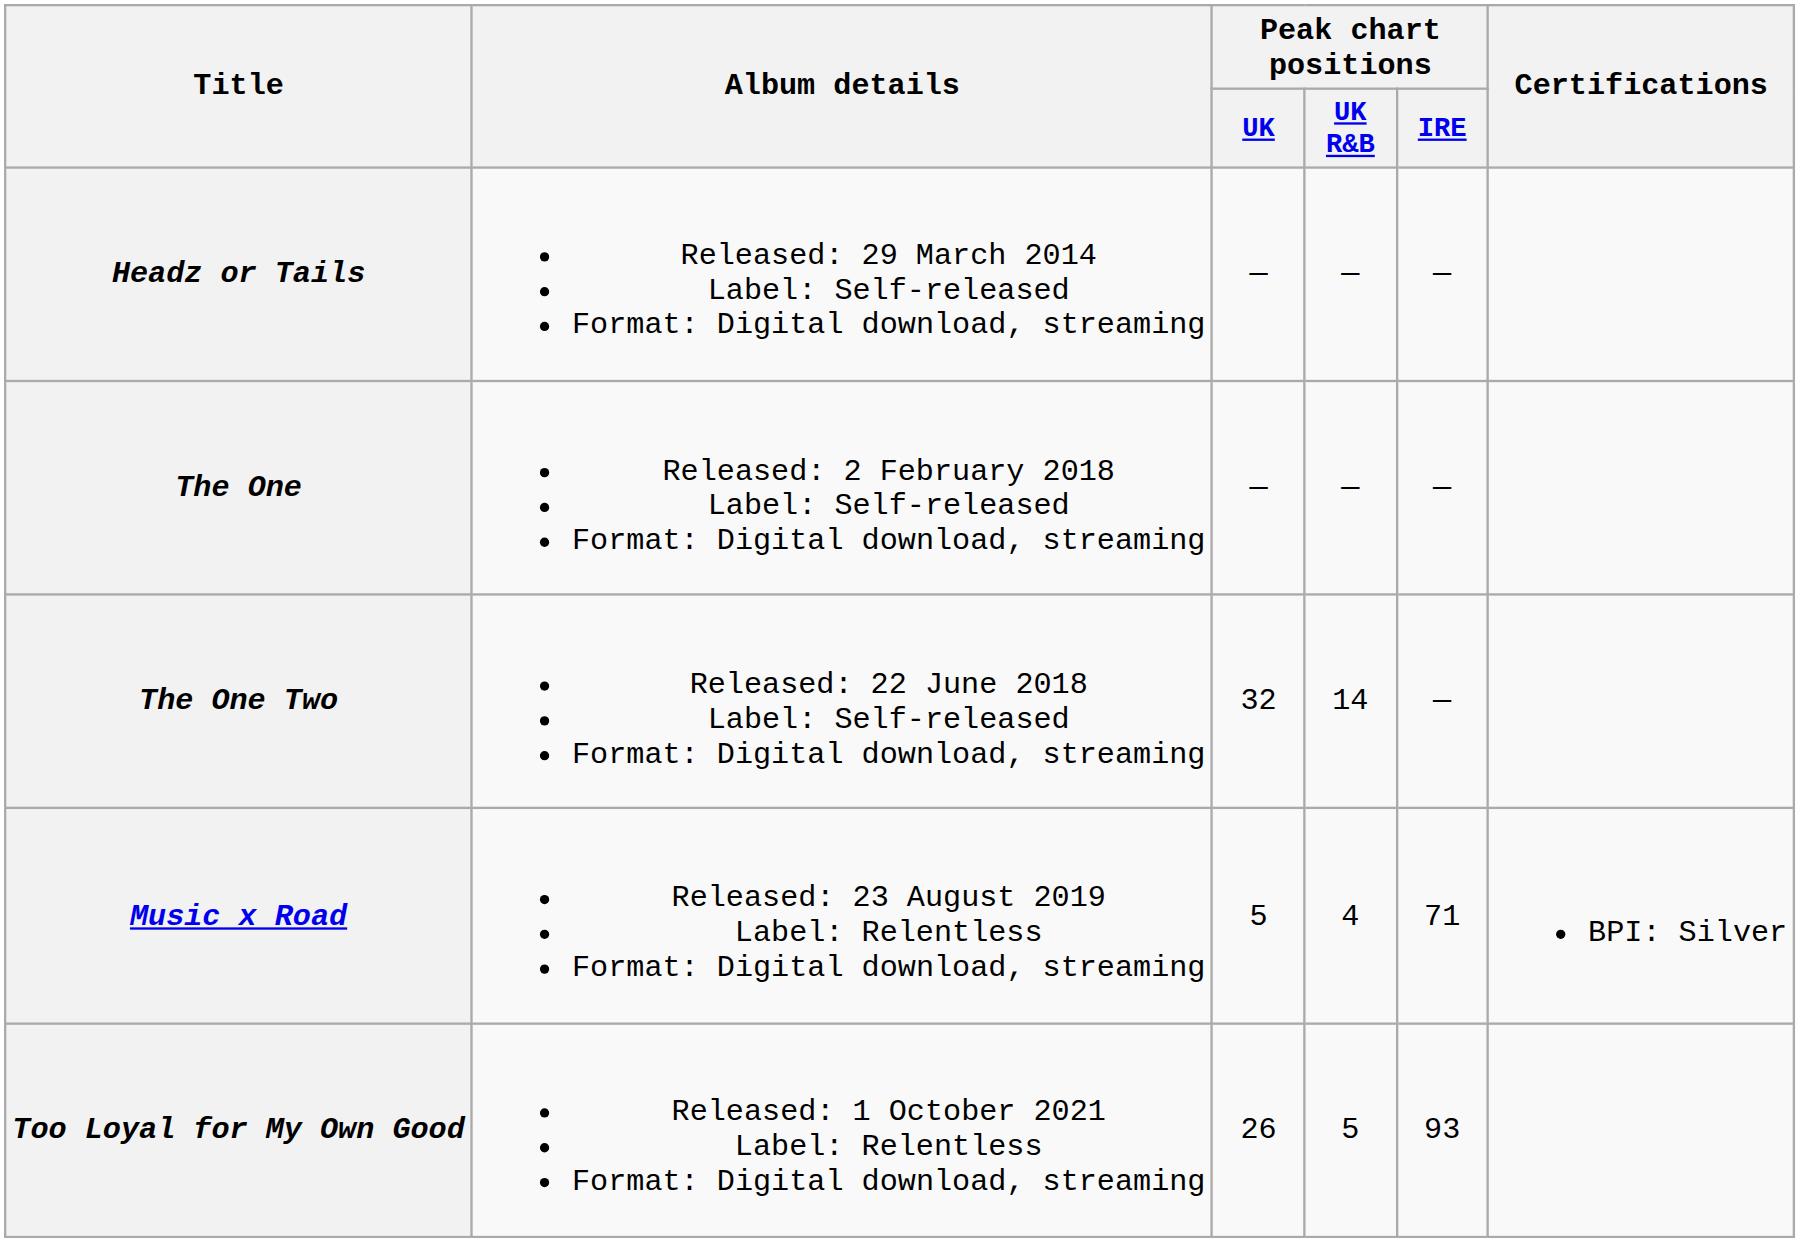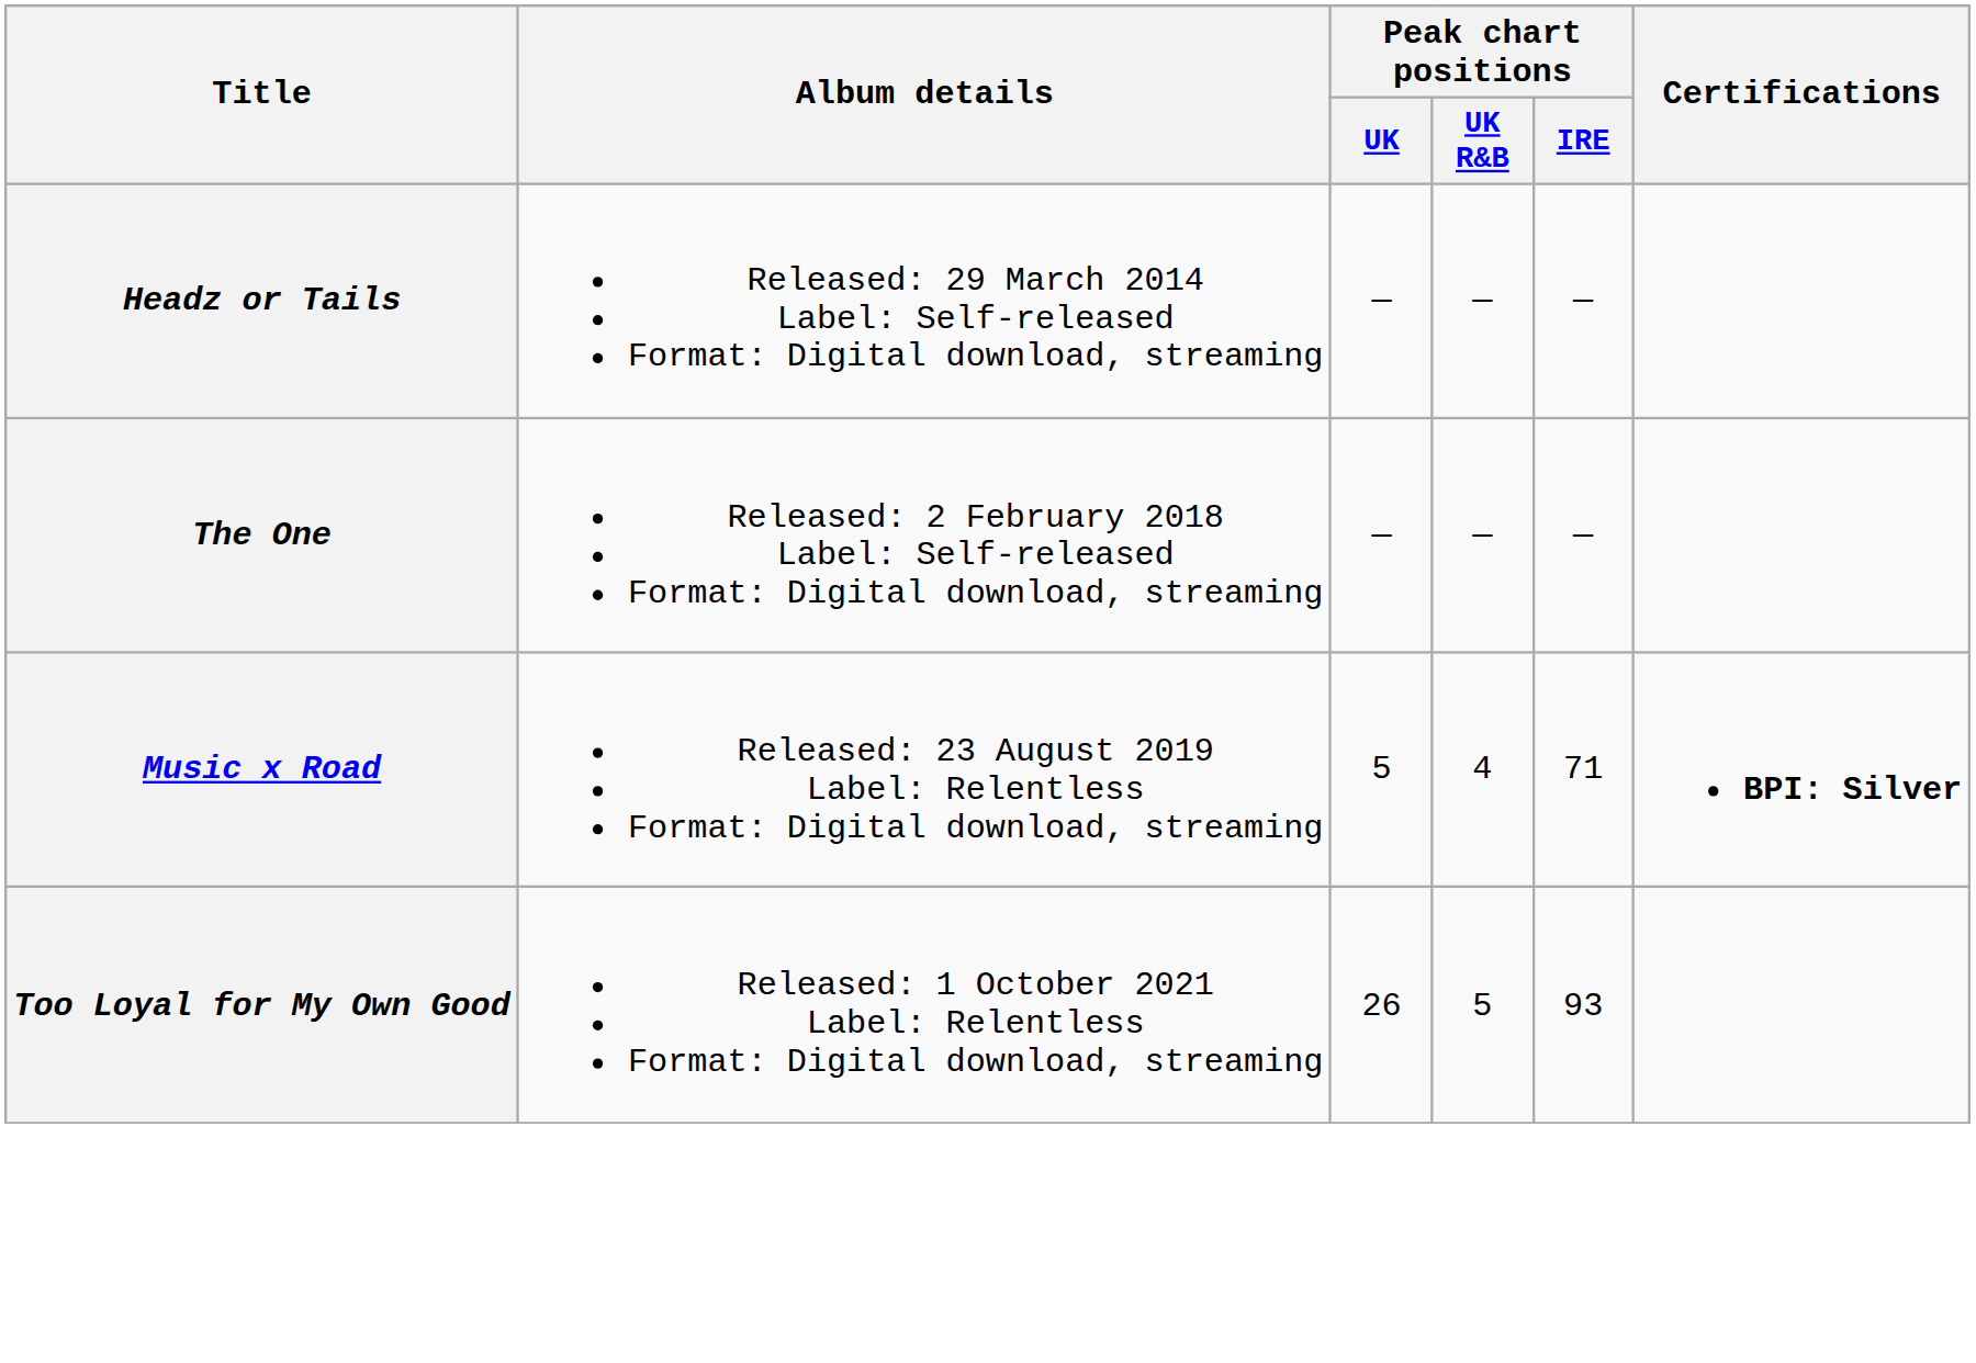- row: The One Two | Released: 22 June 2018 Label: Self-released Format: Digital download, streaming | 32 | 14 | —
Music x Road | Certifications: normal -> bold
